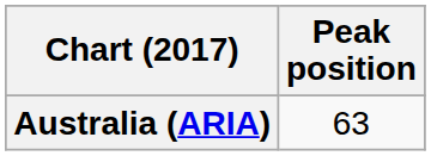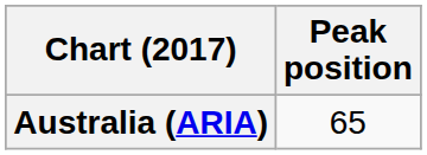Australia (ARIA) | Peak position: 63 -> 65
